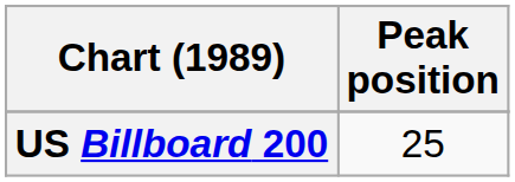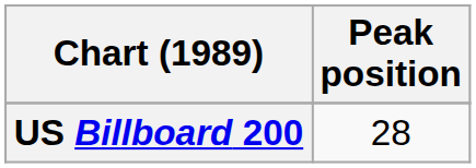US Billboard 200 | Peak position: 25 -> 28
